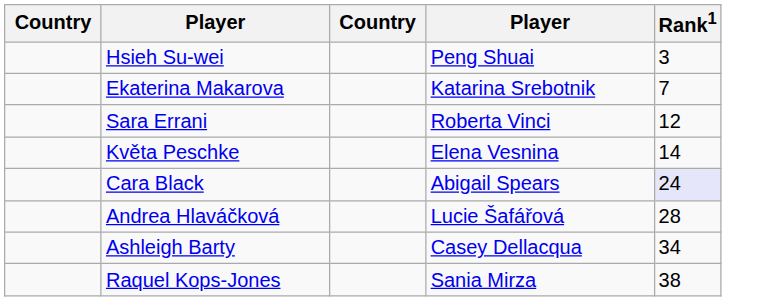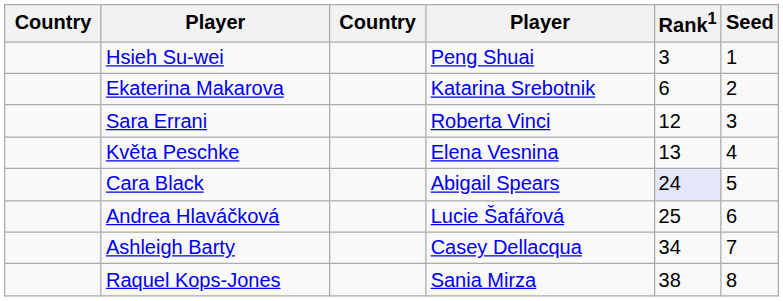+ column: Seed | 1 | 2 | 3 | 4 | 5 | 6 | 7 | 8
Ekaterina Makarova | Rank1: 7 -> 6
Květa Peschke | Rank1: 14 -> 13
Andrea Hlaváčková | Rank1: 28 -> 25
